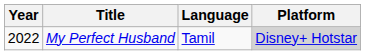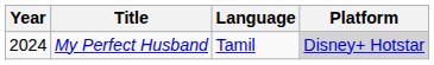My Perfect Husband | Year: 2022 -> 2024
